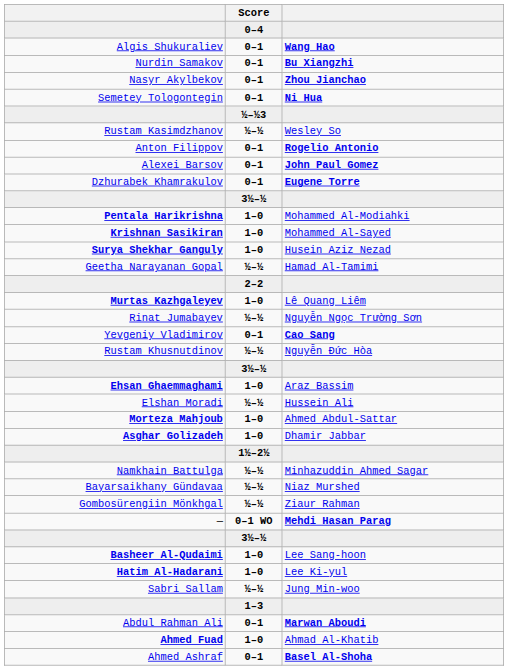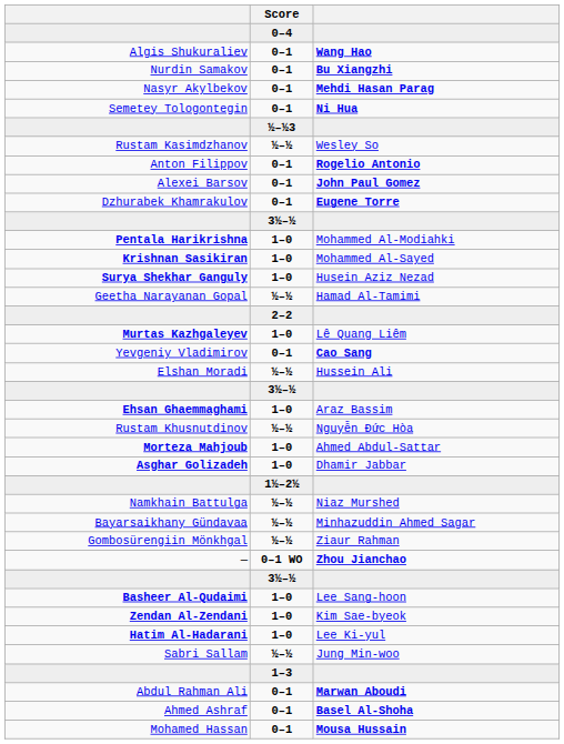Nasyr Akylbekov | column 3: Zhou Jianchao -> Mehdi Hasan Parag
- row: Rinat Jumabayev | ½–½ | Nguyễn Ngọc Trường Sơn
rows swapped: Rustam Khusnutdinov <-> Elshan Moradi
Namkhain Battulga | column 3: Minhazuddin Ahmed Sagar -> Niaz Murshed
Bayarsaikhany Gündavaa | column 3: Niaz Murshed -> Minhazuddin Ahmed Sagar
— | column 3: Mehdi Hasan Parag -> Zhou Jianchao
+ row: Zendan Al-Zendani | 1–0 | Kim Sae-byeok
- row: Ahmed Fuad | 1–0 | Ahmad Al-Khatib
+ row: Mohamed Hassan | 0–1 | Mousa Hussain
